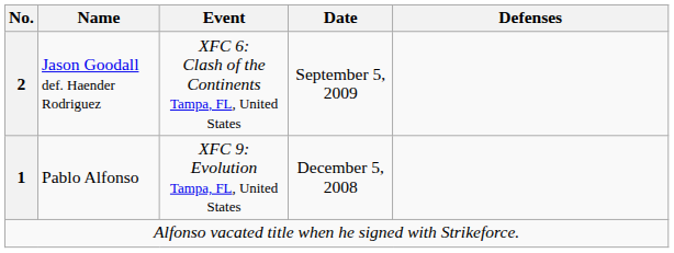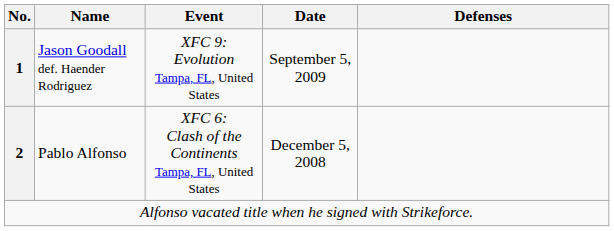Jason Goodall def. Haender Rodriguez | No.: 2 -> 1
Jason Goodall def. Haender Rodriguez | Event: XFC 6: Clash of the Continents Tampa, FL, United States -> XFC 9: Evolution Tampa, FL, United States
Pablo Alfonso | No.: 1 -> 2
Pablo Alfonso | Event: XFC 9: Evolution Tampa, FL, United States -> XFC 6: Clash of the Continents Tampa, FL, United States
